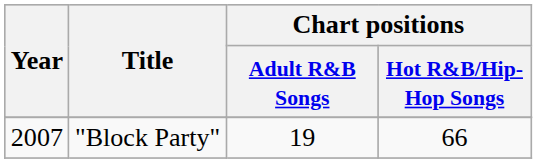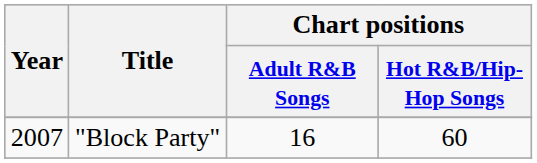"Block Party" | Chart positions / Adult R&B Songs: 19 -> 16
"Block Party" | Chart positions / Hot R&B/Hip-Hop Songs: 66 -> 60
